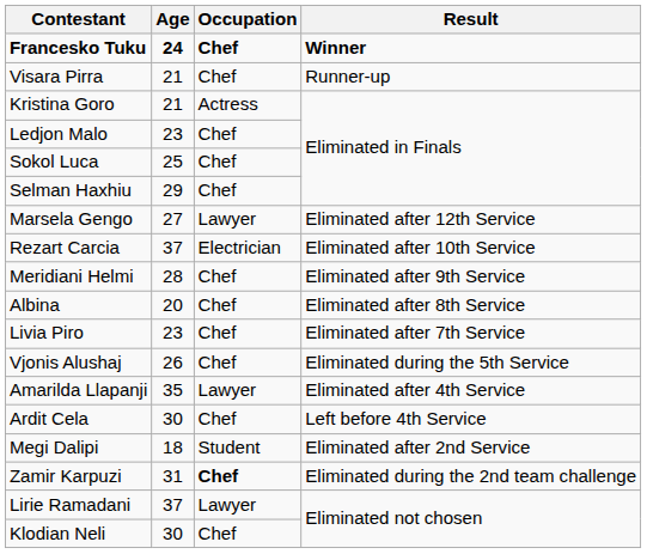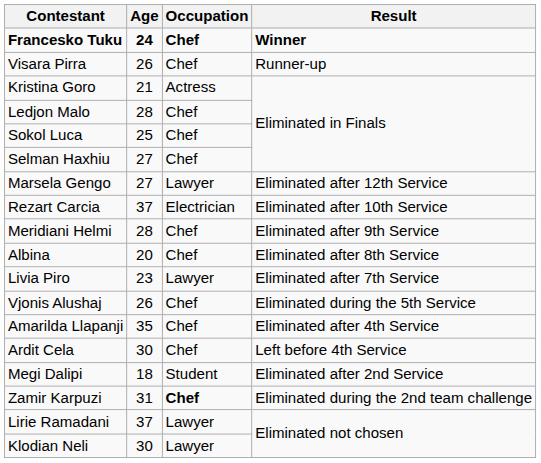Visara Pirra | Age: 21 -> 26
Ledjon Malo | Age: 23 -> 28
Selman Haxhiu | Age: 29 -> 27
Livia Piro | Occupation: Chef -> Lawyer
Amarilda Llapanji | Occupation: Lawyer -> Chef
Klodian Neli | Occupation: Chef -> Lawyer
